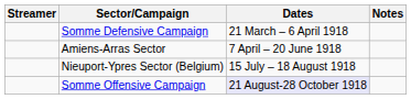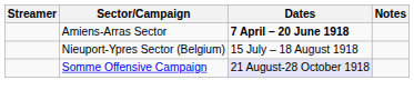- row: Somme Defensive Campaign | 21 March – 6 April 1918
Amiens-Arras Sector | Dates: normal -> bold
